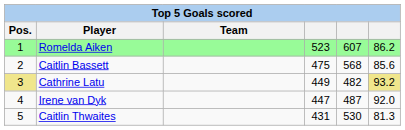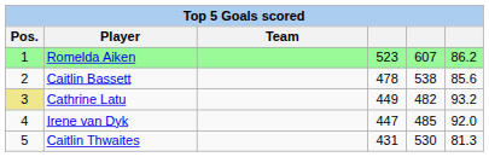Caitlin Bassett | column 4: 475 -> 478
Caitlin Bassett | column 5: 568 -> 538
Cathrine Latu | column 6: khaki background -> no background
Irene van Dyk | column 5: 487 -> 485
